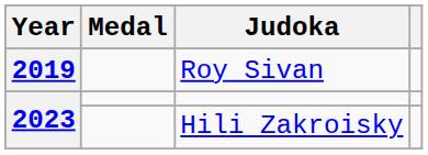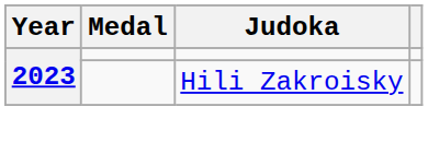- row: 2019 | Roy Sivan
